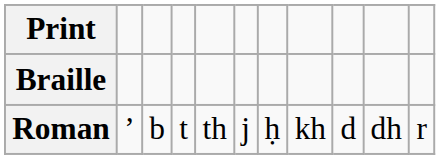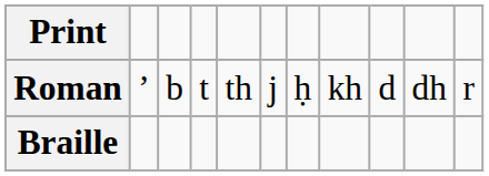rows swapped: Roman <-> Braille
